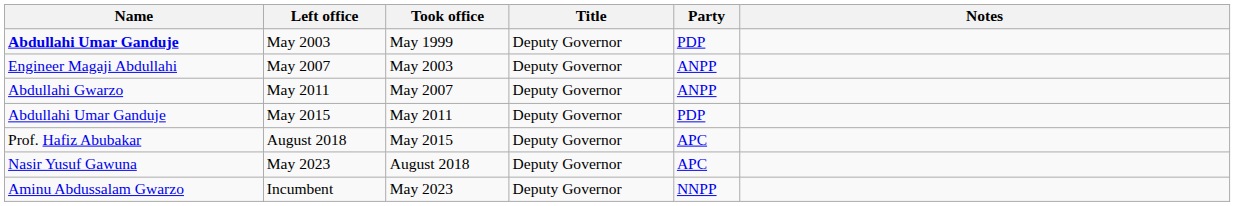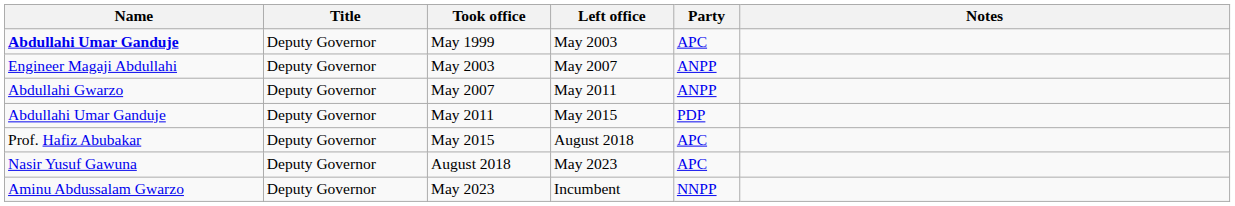columns swapped: Title <-> Left office
May 1999 | Party: PDP -> APC
